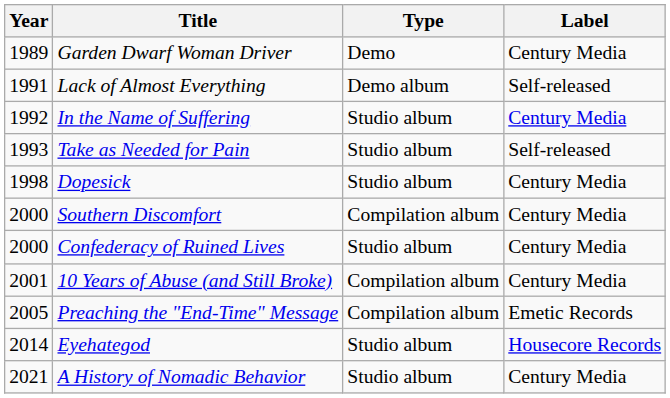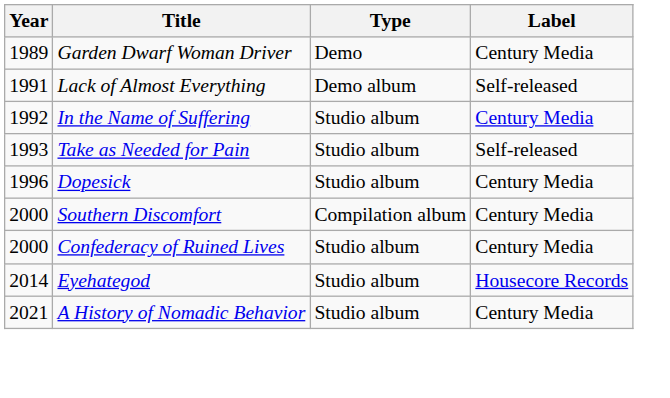Dopesick | Year: 1998 -> 1996
- row: 2001 | 10 Years of Abuse (and Still Broke) | Compilation album | Century Media
- row: 2005 | Preaching the "End-Time" Message | Compilation album | Emetic Records
